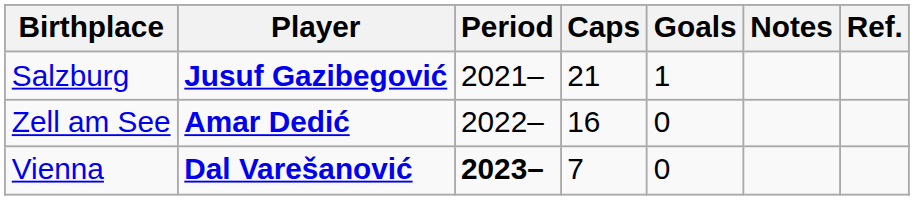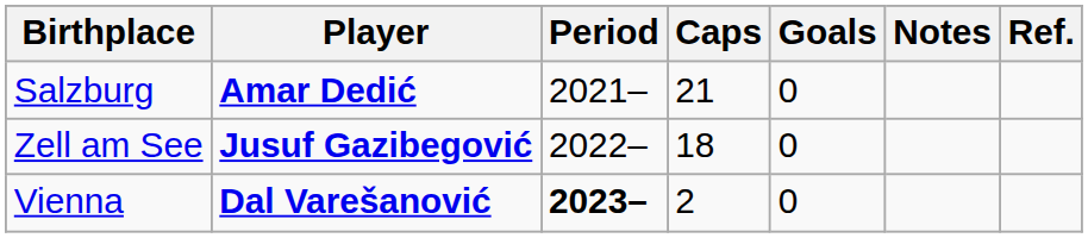Salzburg | Player: Jusuf Gazibegović -> Amar Dedić
Salzburg | Goals: 1 -> 0
Zell am See | Player: Amar Dedić -> Jusuf Gazibegović
Zell am See | Caps: 16 -> 18
Vienna | Caps: 7 -> 2
